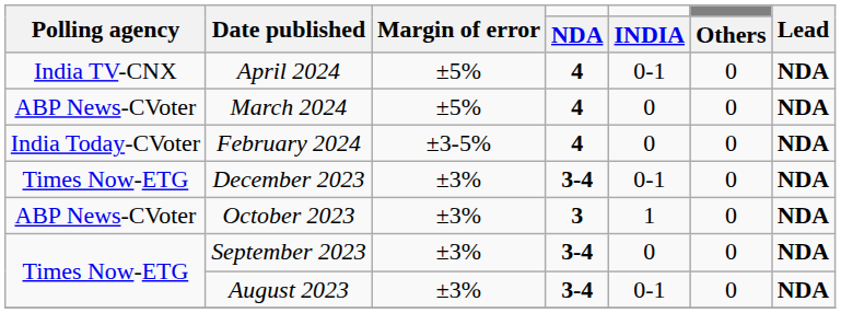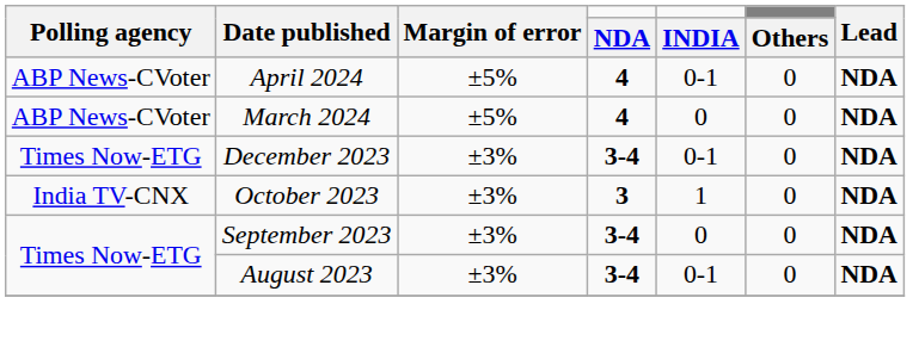April 2024 | Polling agency: India TV-CNX -> ABP News-CVoter
- row: India Today-CVoter | February 2024 | ±3-5% | 4 | 0 | 0 | NDA
October 2023 | Polling agency: ABP News-CVoter -> India TV-CNX
